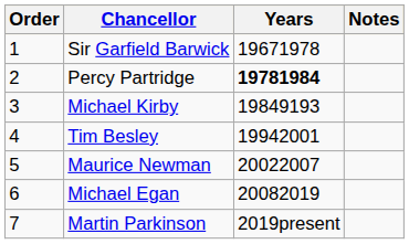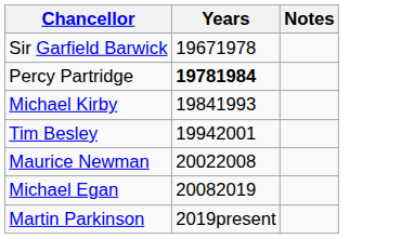- column: Order | 1 | 2 | 3 | 4 | 5 | 6 | 7
Michael Kirby | Years: 19849193 -> 19841993
Maurice Newman | Years: 20022007 -> 20022008
